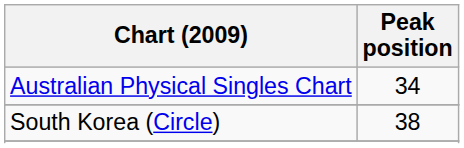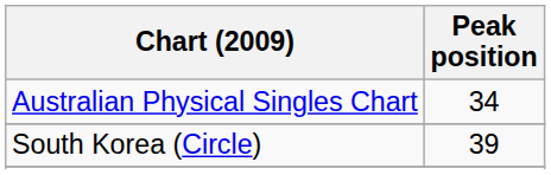South Korea (Circle) | Peak position: 38 -> 39
